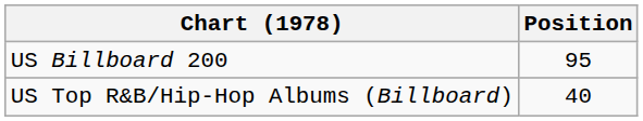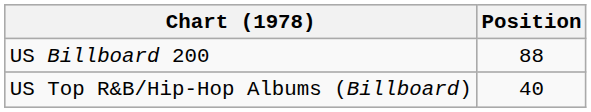US Billboard 200 | Position: 95 -> 88
